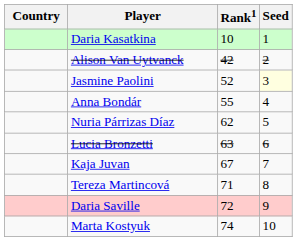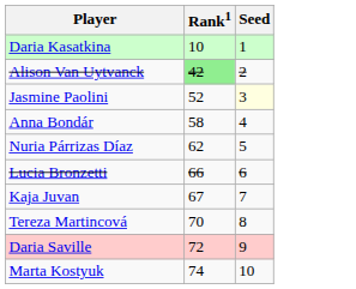- column: Country
Alison Van Uytvanck | Rank1: no background -> lightgreen background
Anna Bondár | Rank1: 55 -> 58
Lucia Bronzetti | Rank1: 63 -> 66
Tereza Martincová | Rank1: 71 -> 70
